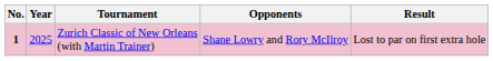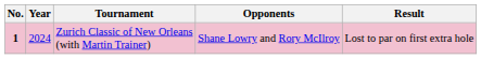Zurich Classic of New Orleans (with Martin Trainer) | Year: 2025 -> 2024
